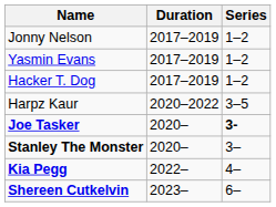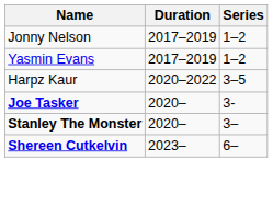- row: Hacker T. Dog | 2017–2019 | 1–2
Joe Tasker | Series: bold -> normal
- row: Kia Pegg | 2022– | 4–
